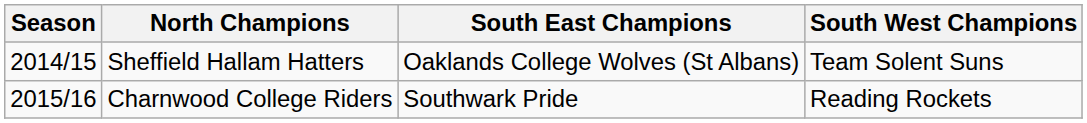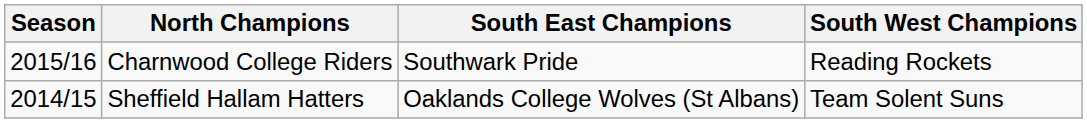rows swapped: Sheffield Hallam Hatters <-> Charnwood College Riders
